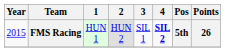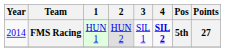FMS Racing | Year: 2015 -> 2014
FMS Racing | Points: 26 -> 27
